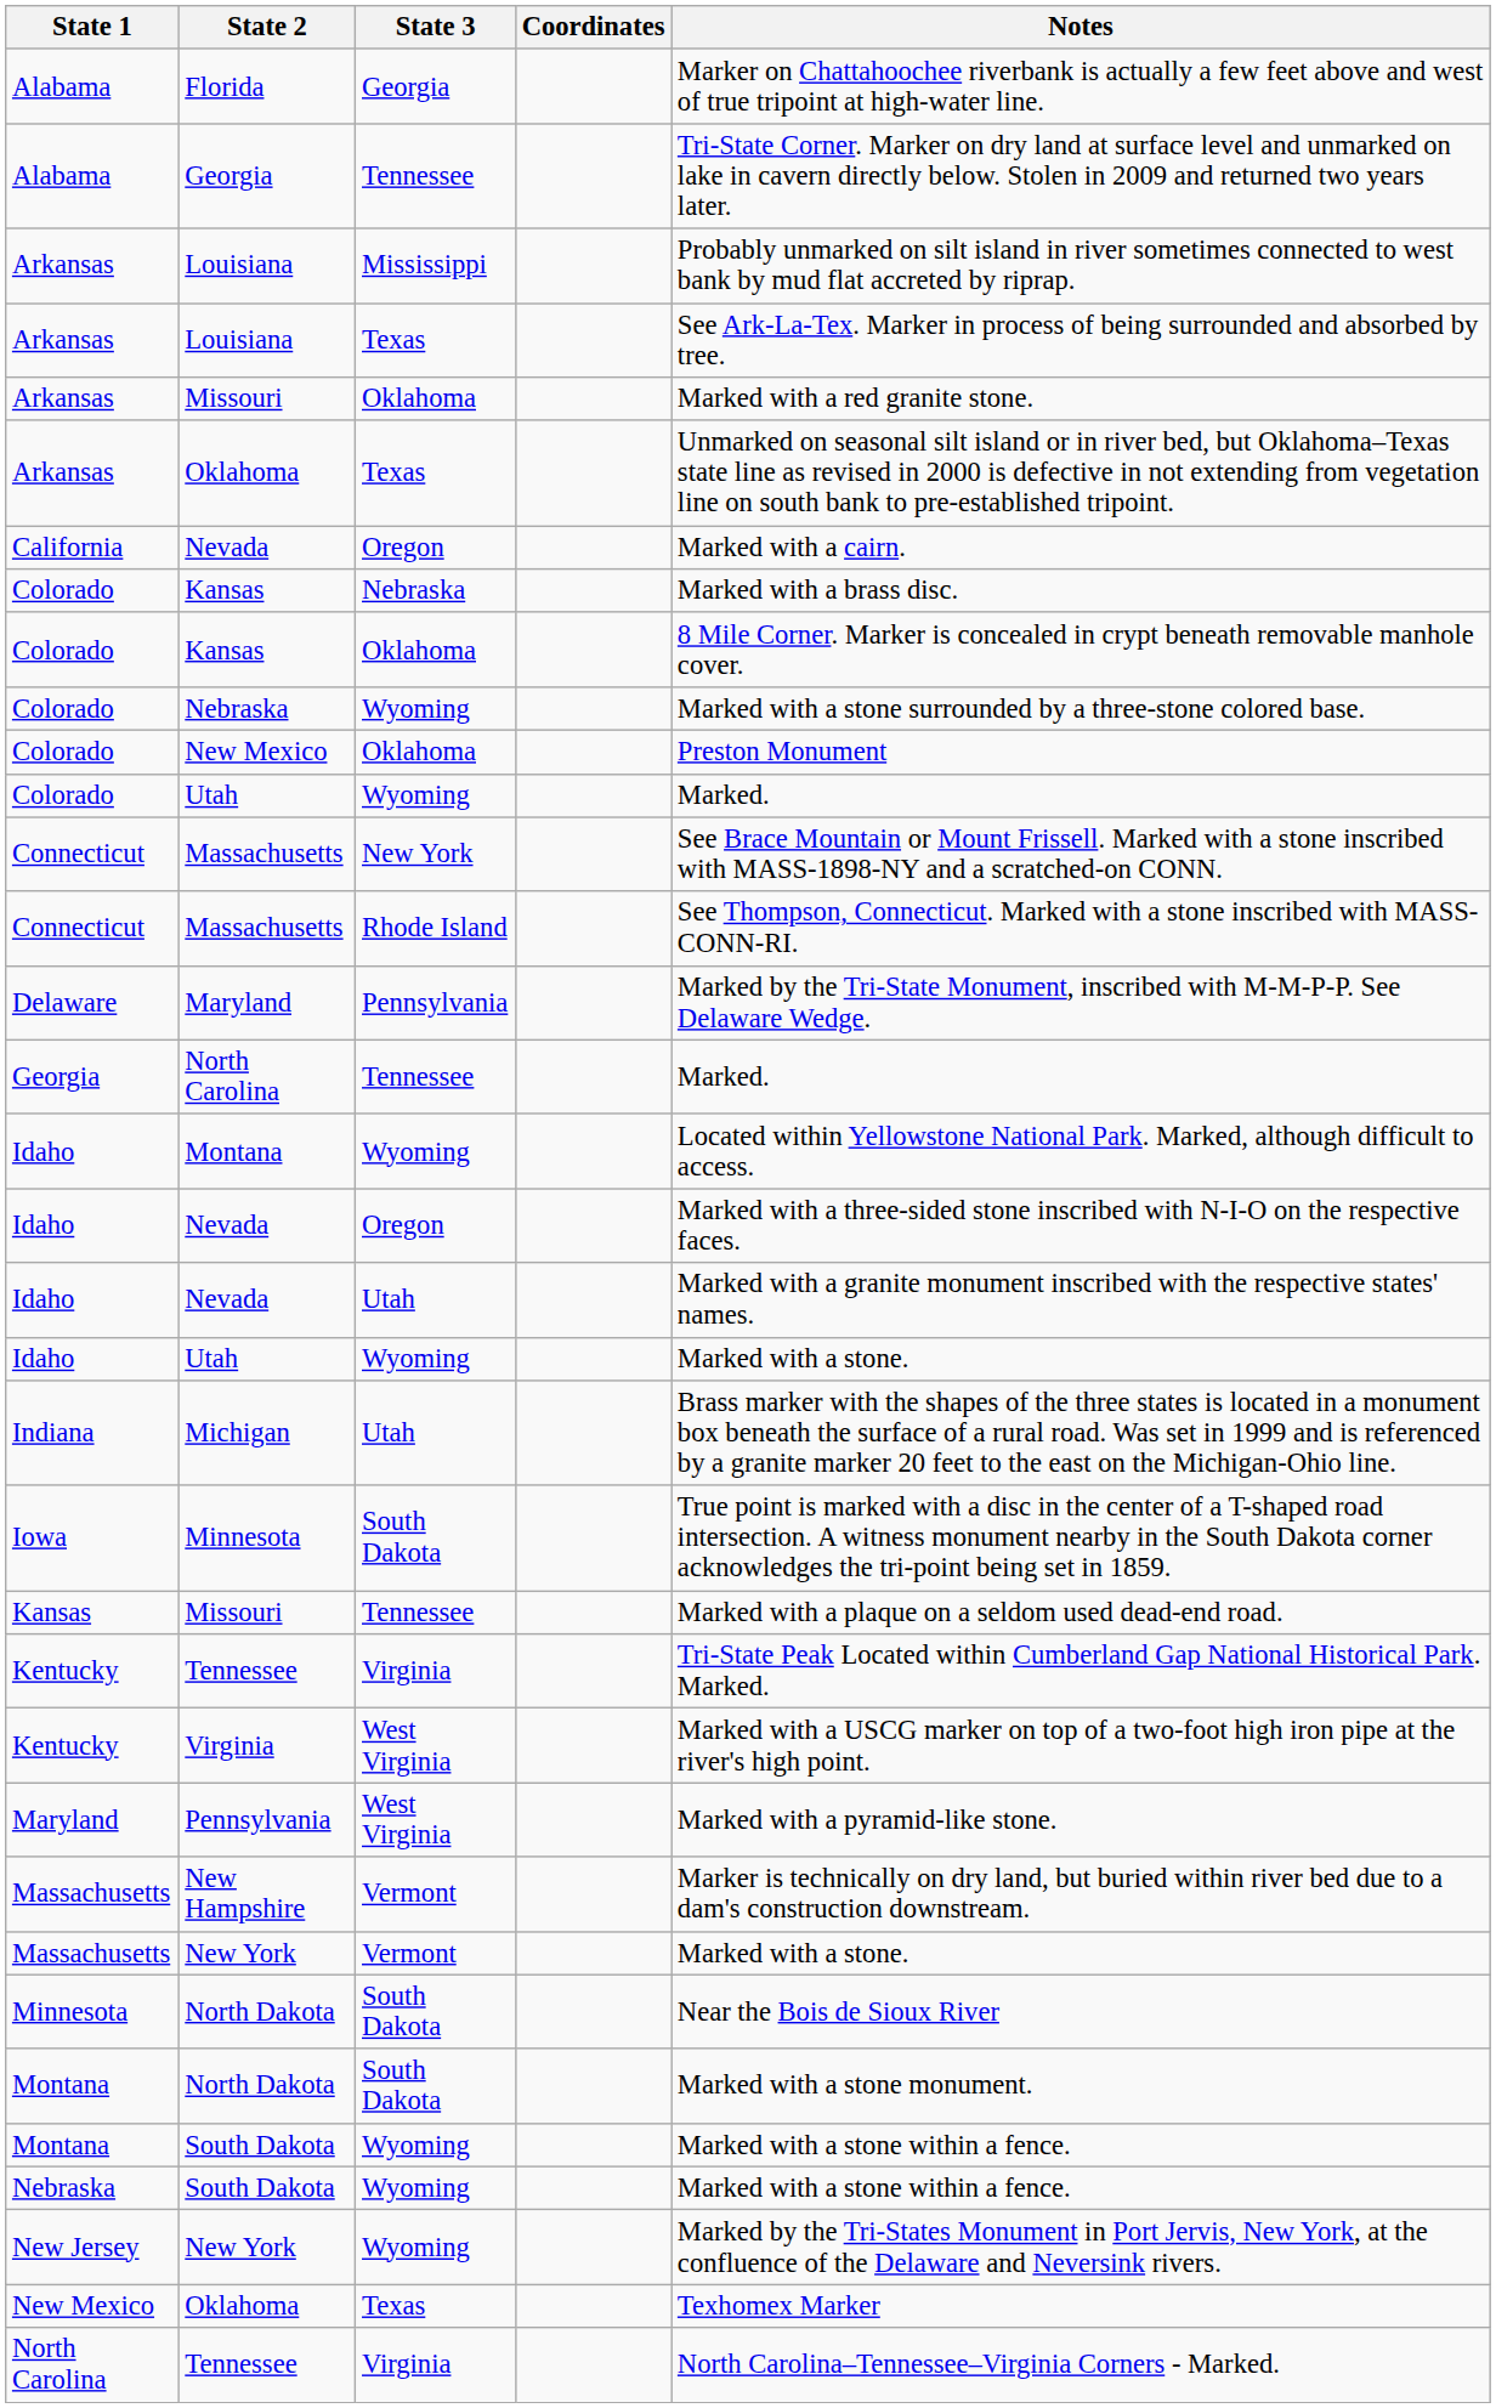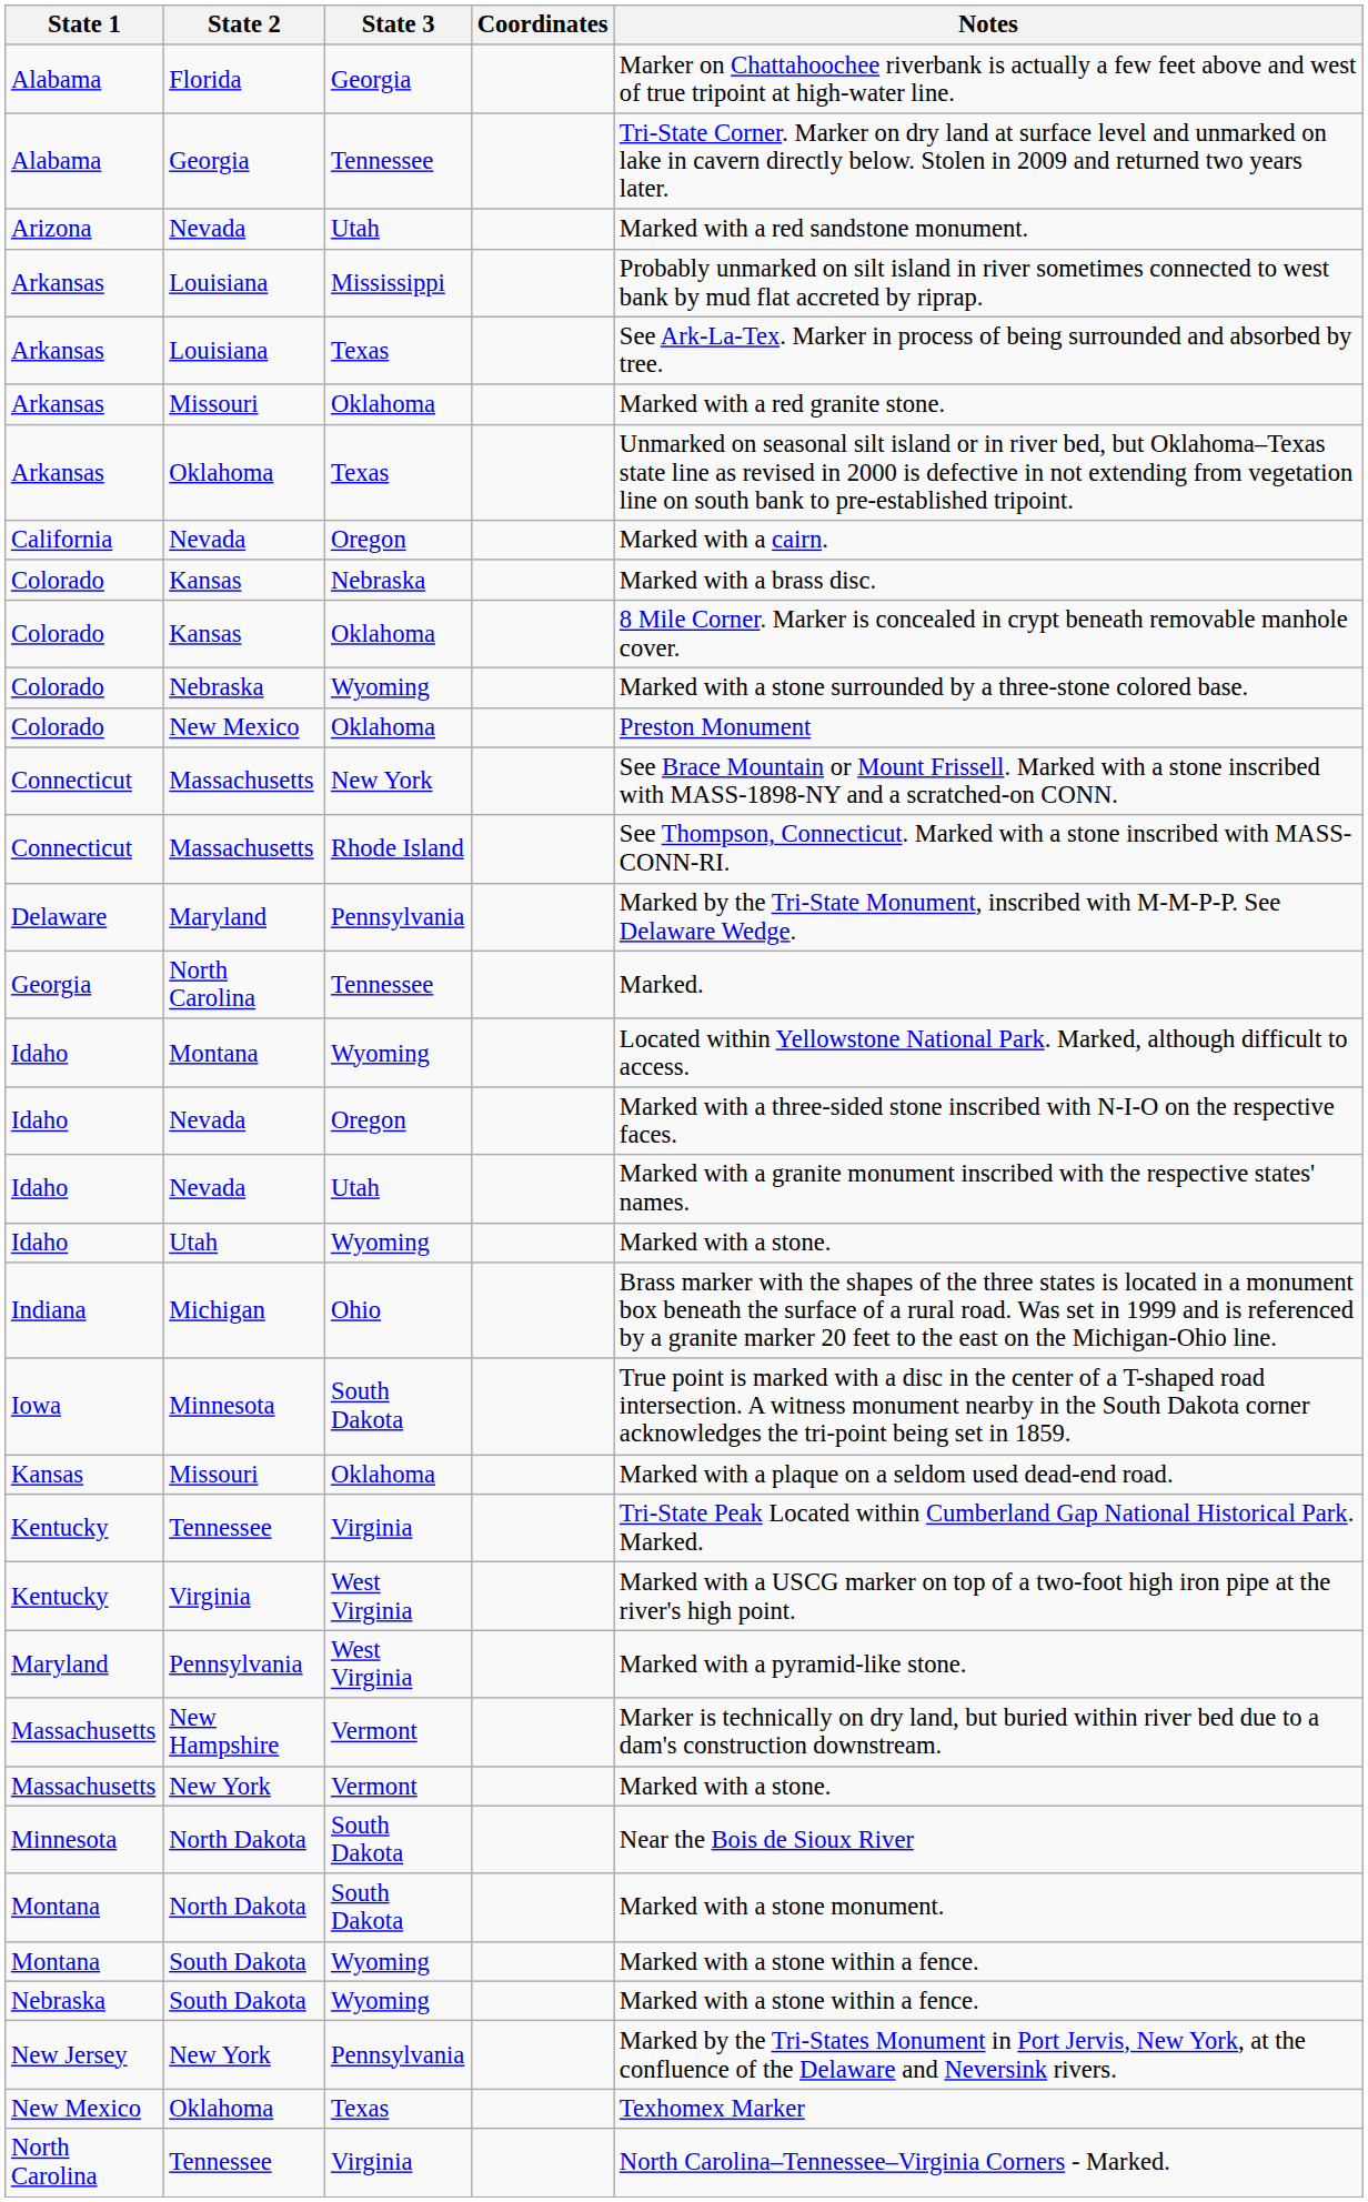+ row: Arizona | Nevada | Utah | Marked with a red sandstone monument.
- row: Colorado | Utah | Wyoming | Marked.
Michigan | State 3: Utah -> Ohio
Kansas / Missouri | State 3: Tennessee -> Oklahoma
New Jersey / New York | State 3: Wyoming -> Pennsylvania
